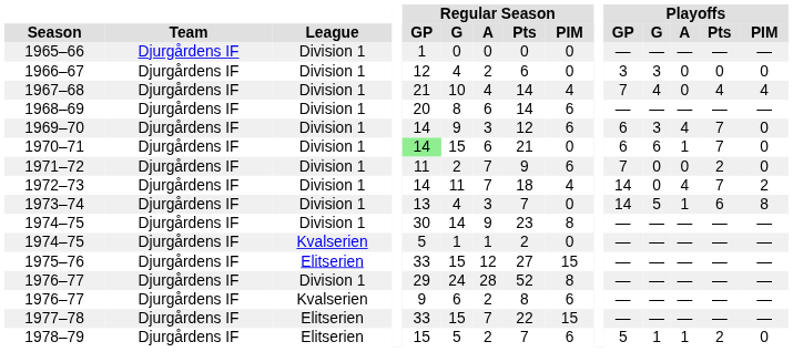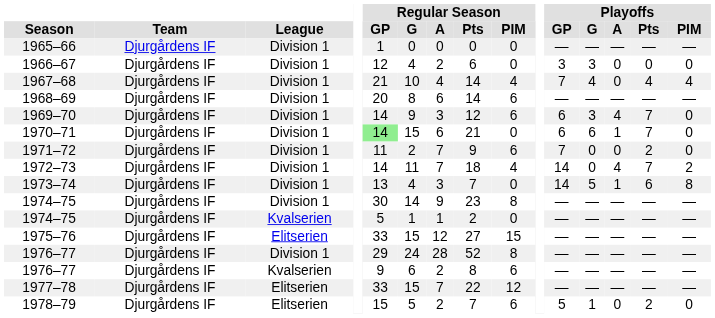1977–78 | Regular Season / PIM: 15 -> 12
1978–79 | Playoffs / A: 1 -> 0
